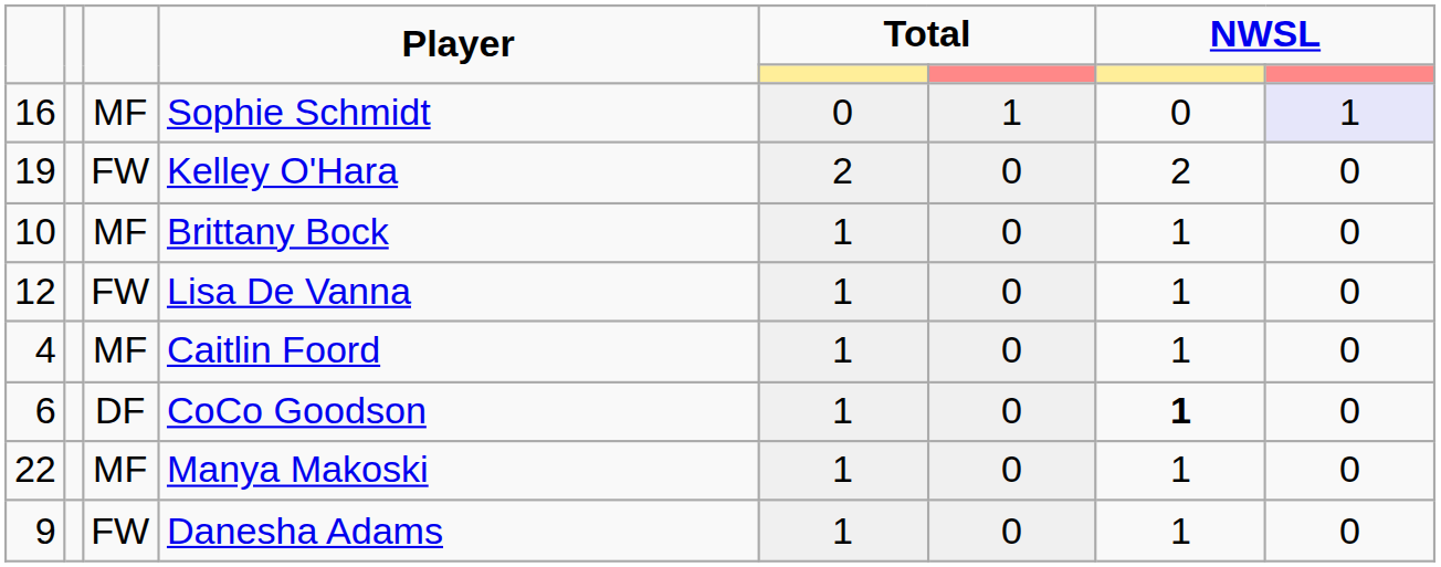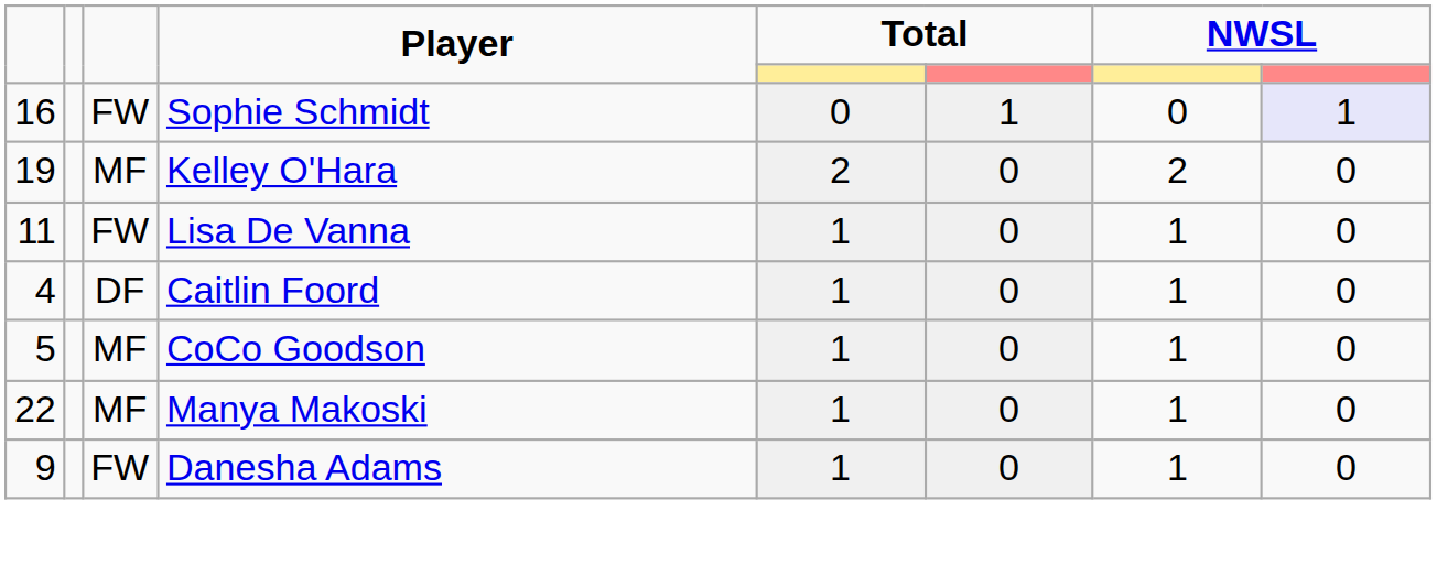Sophie Schmidt | column 3: MF -> FW
Kelley O'Hara | column 3: FW -> MF
- row: 10 | MF | Brittany Bock | 1 | 0 | 1 | 0
Lisa De Vanna | column 1: 12 -> 11
Caitlin Foord | column 3: MF -> DF
CoCo Goodson | column 1: 6 -> 5
CoCo Goodson | column 3: DF -> MF
CoCo Goodson | column 7: bold -> normal
